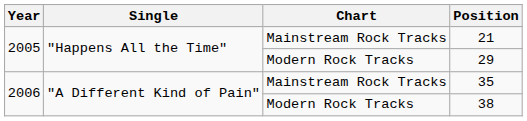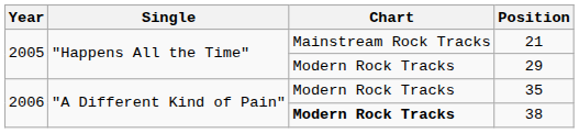35 | Chart: Mainstream Rock Tracks -> Modern Rock Tracks
38 | Chart: normal -> bold
